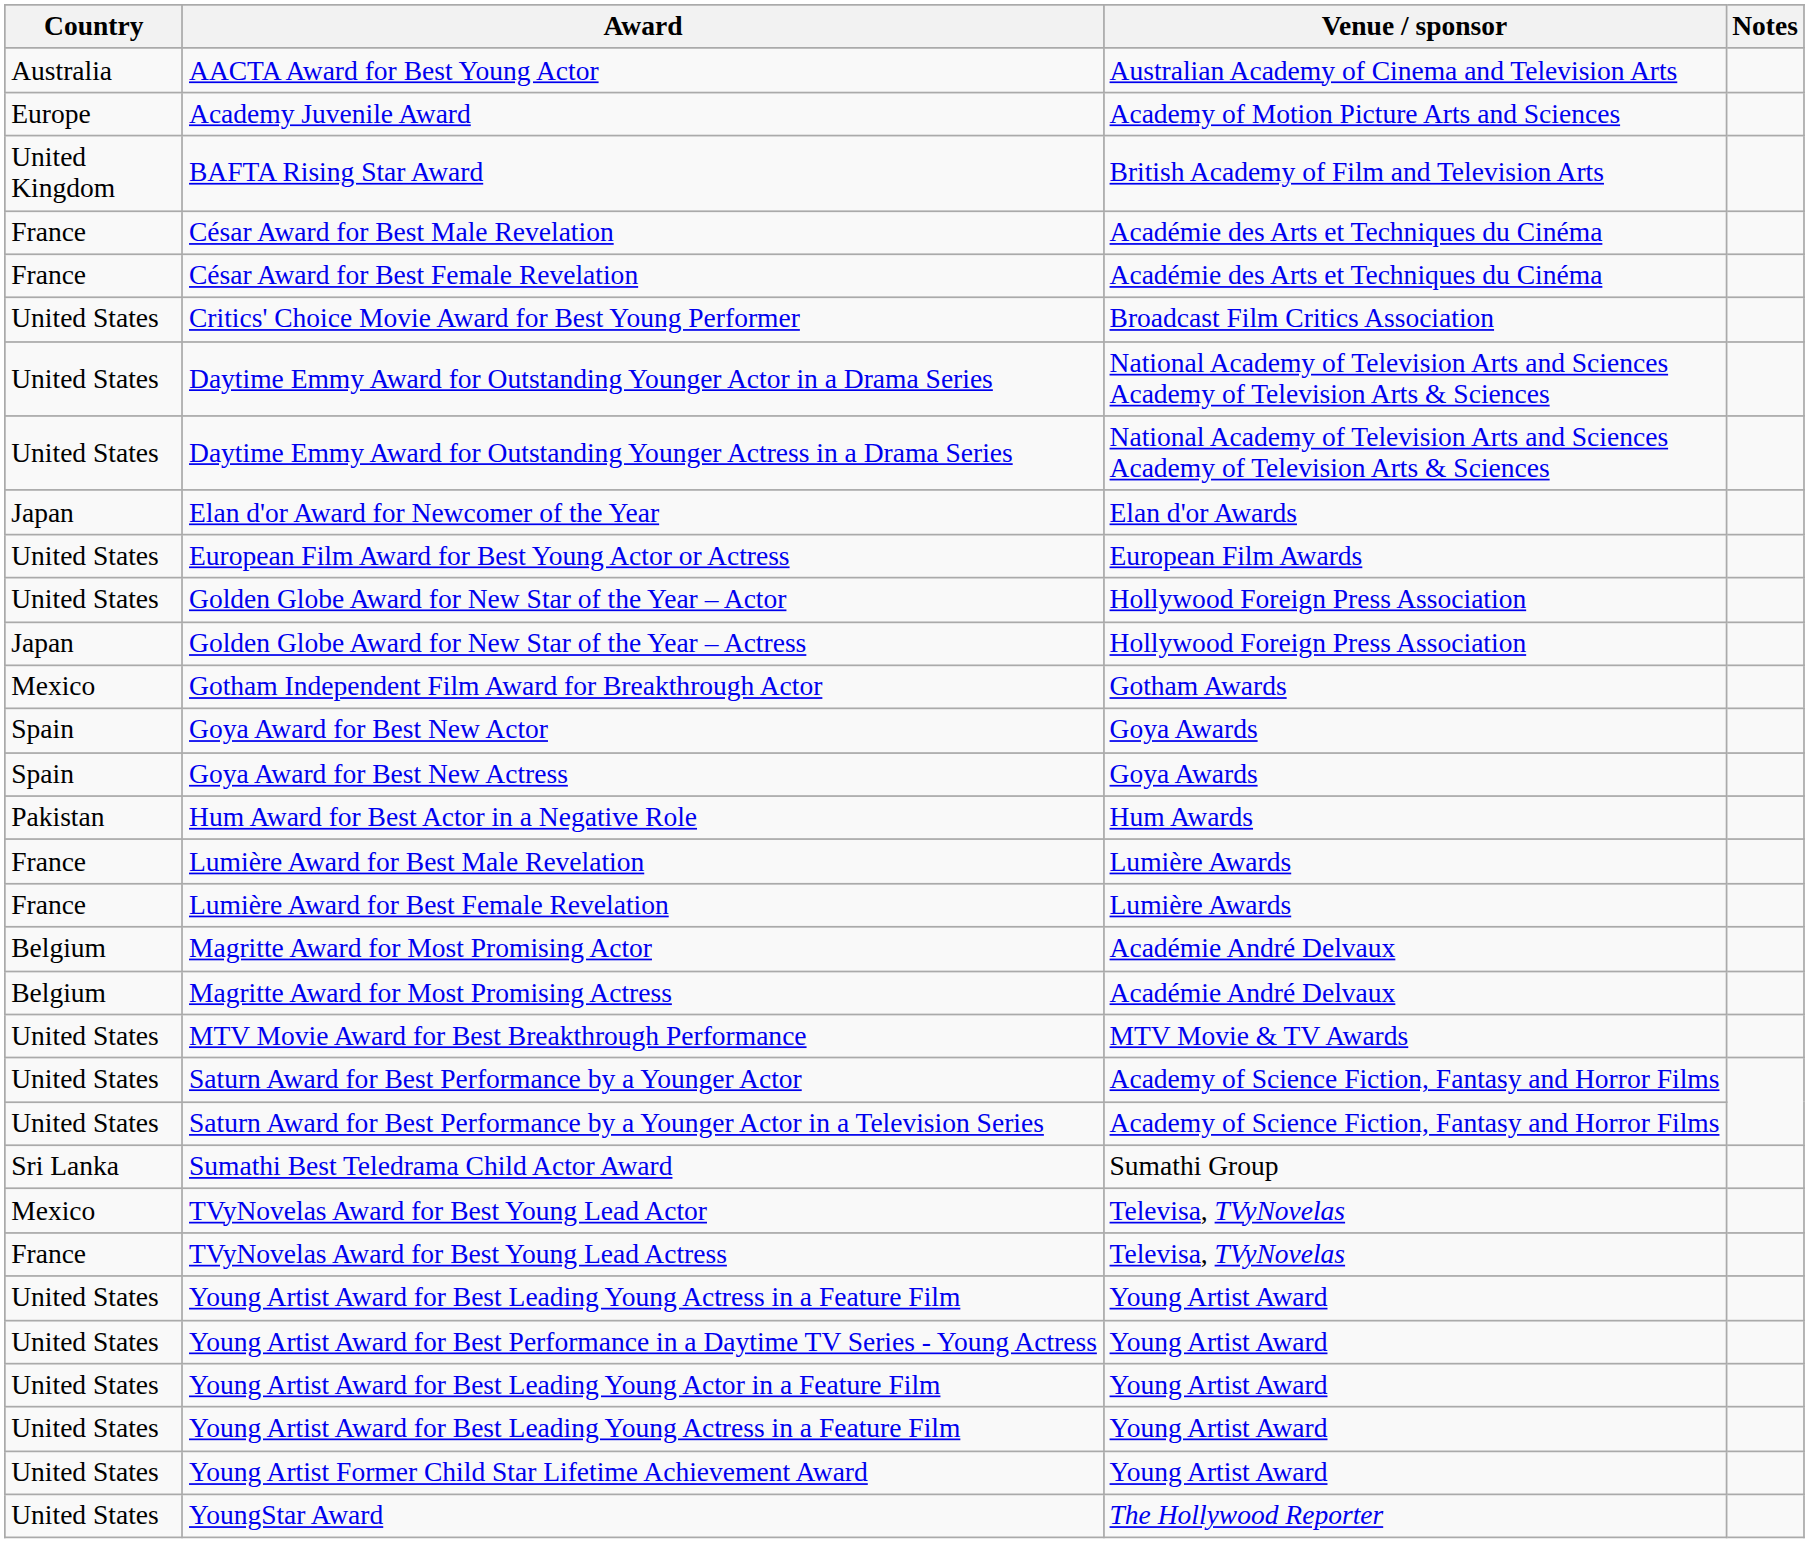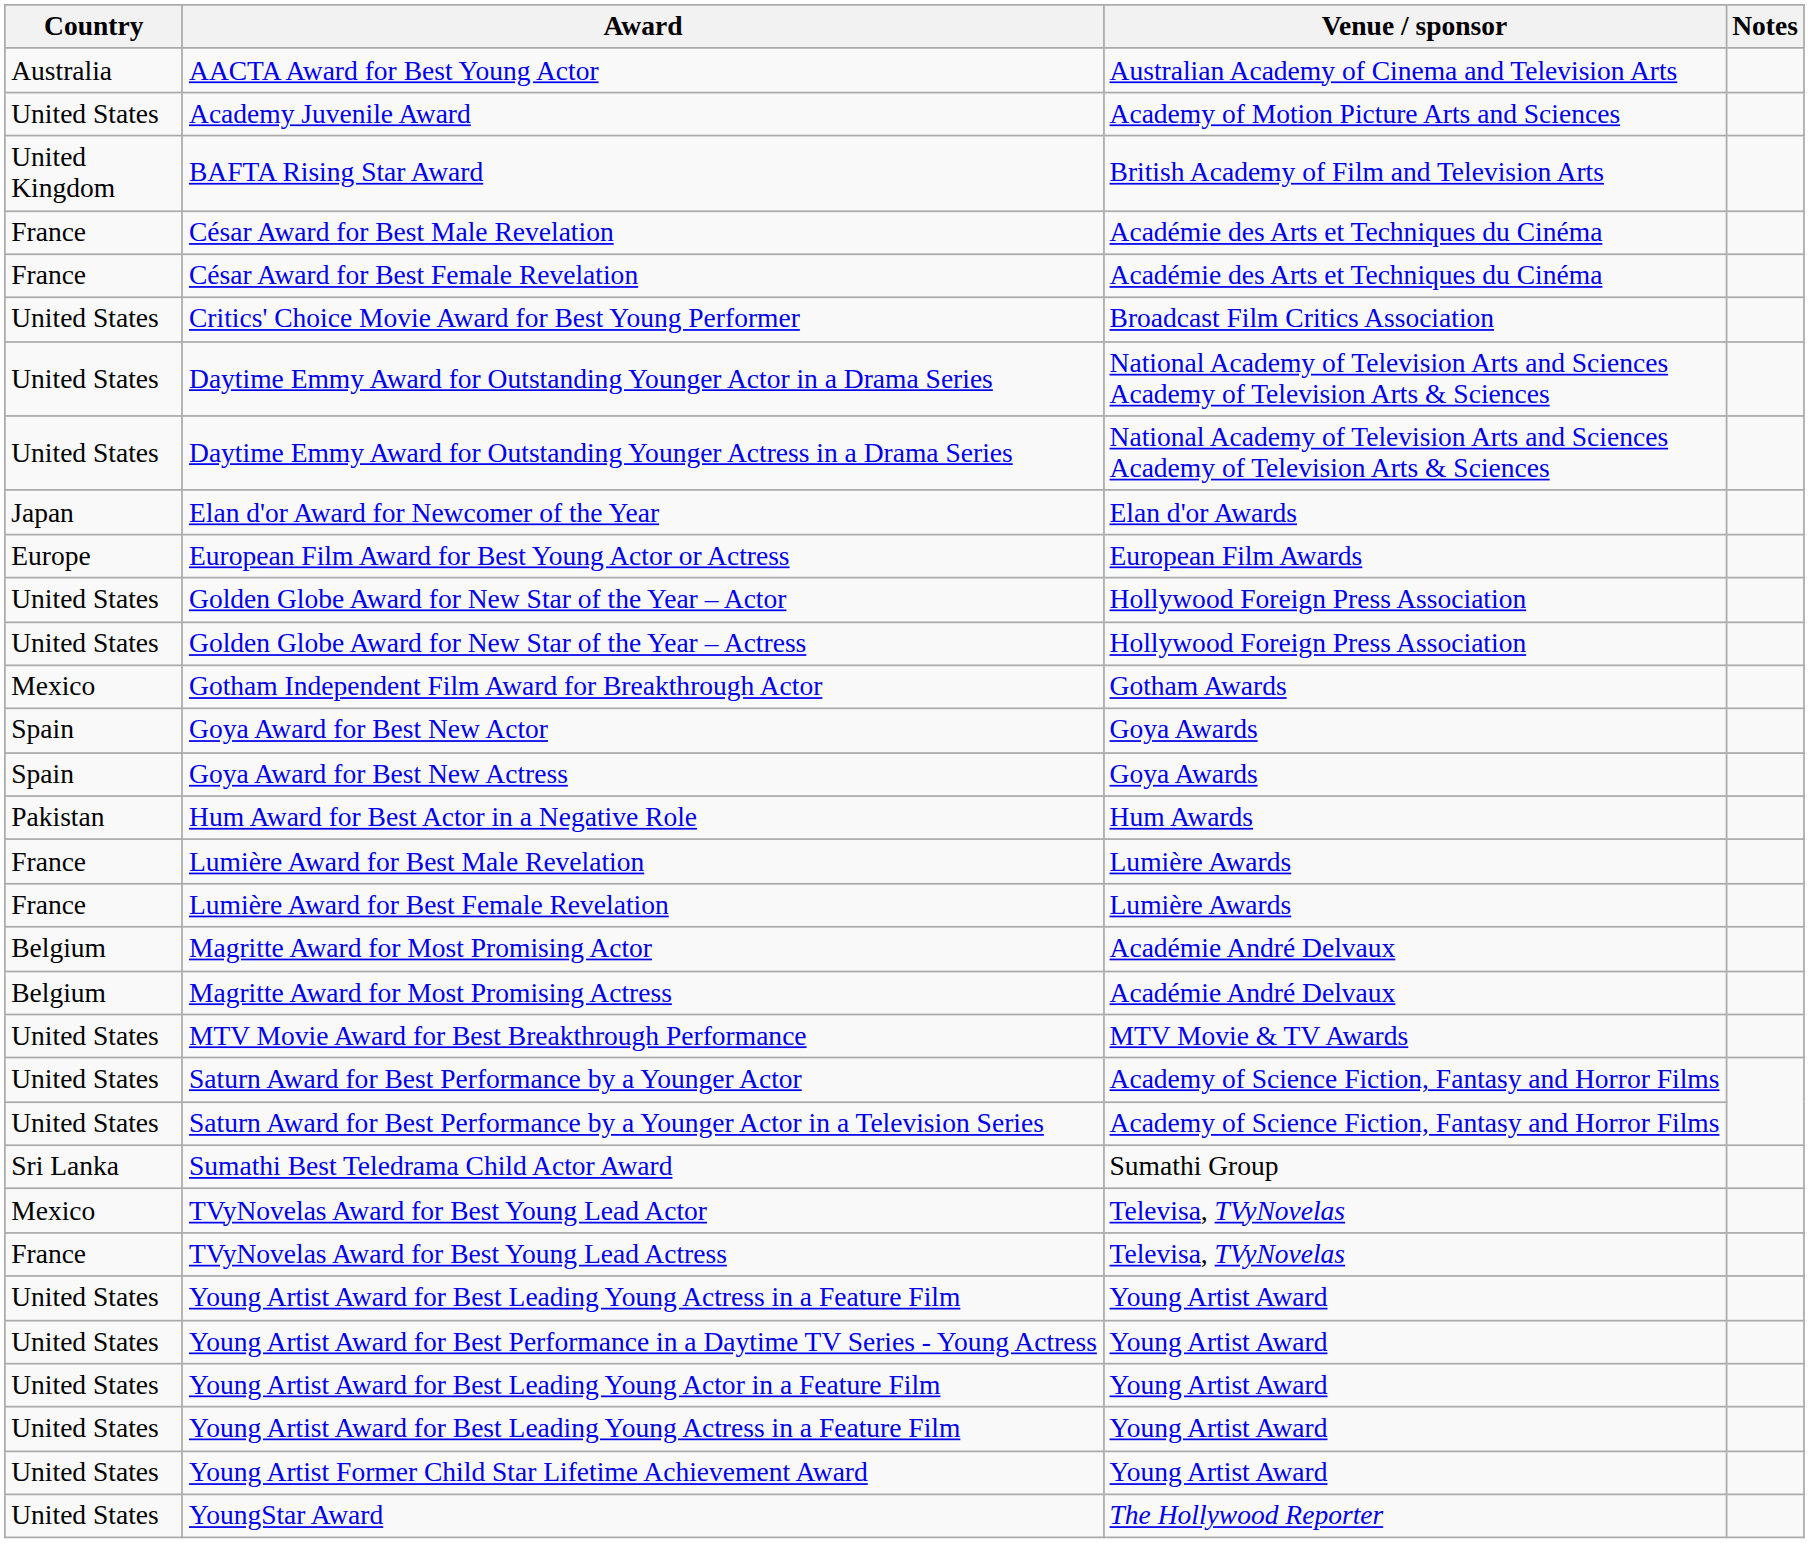Academy Juvenile Award | Country: Europe -> United States
European Film Award for Best Young Actor or Actress | Country: United States -> Europe
Golden Globe Award for New Star of the Year – Actress | Country: Japan -> United States
